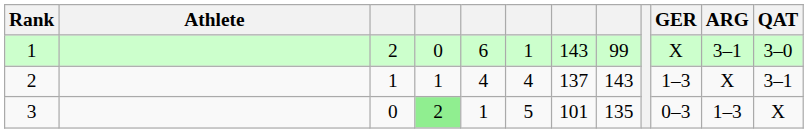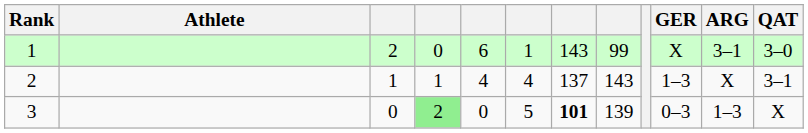3 | column 5: 1 -> 0
3 | column 7: normal -> bold
3 | column 8: 135 -> 139
